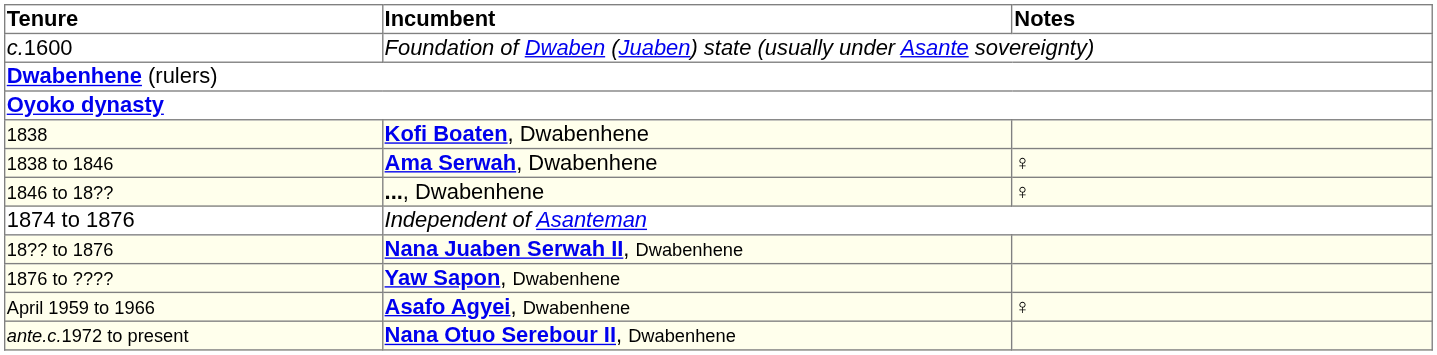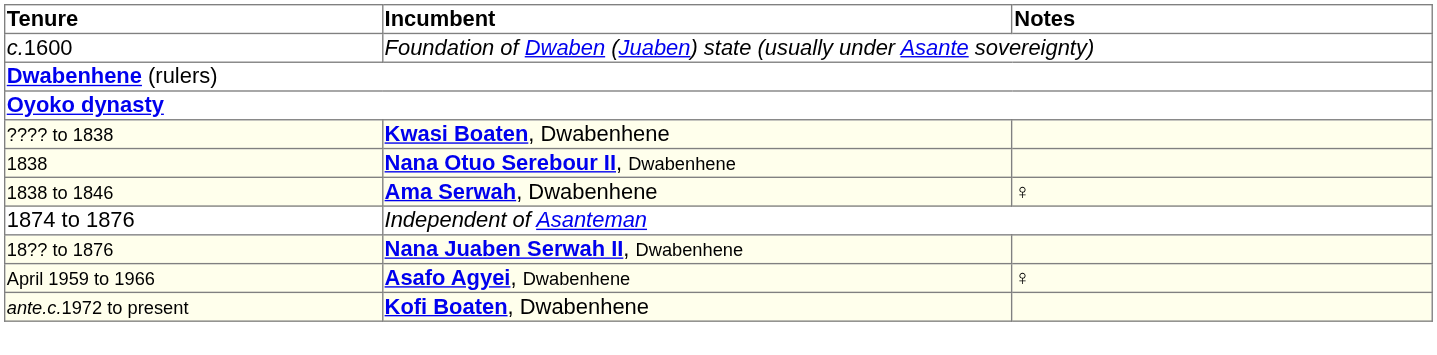+ row: ???? to 1838 | Kwasi Boaten, Dwabenhene
1838 | Incumbent: Kofi Boaten, Dwabenhene -> Nana Otuo Serebour II, Dwabenhene
- row: 1846 to 18?? | ..., Dwabenhene | ♀
- row: 1876 to ???? | Yaw Sapon, Dwabenhene
ante.c.1972 to present | Incumbent: Nana Otuo Serebour II, Dwabenhene -> Kofi Boaten, Dwabenhene
